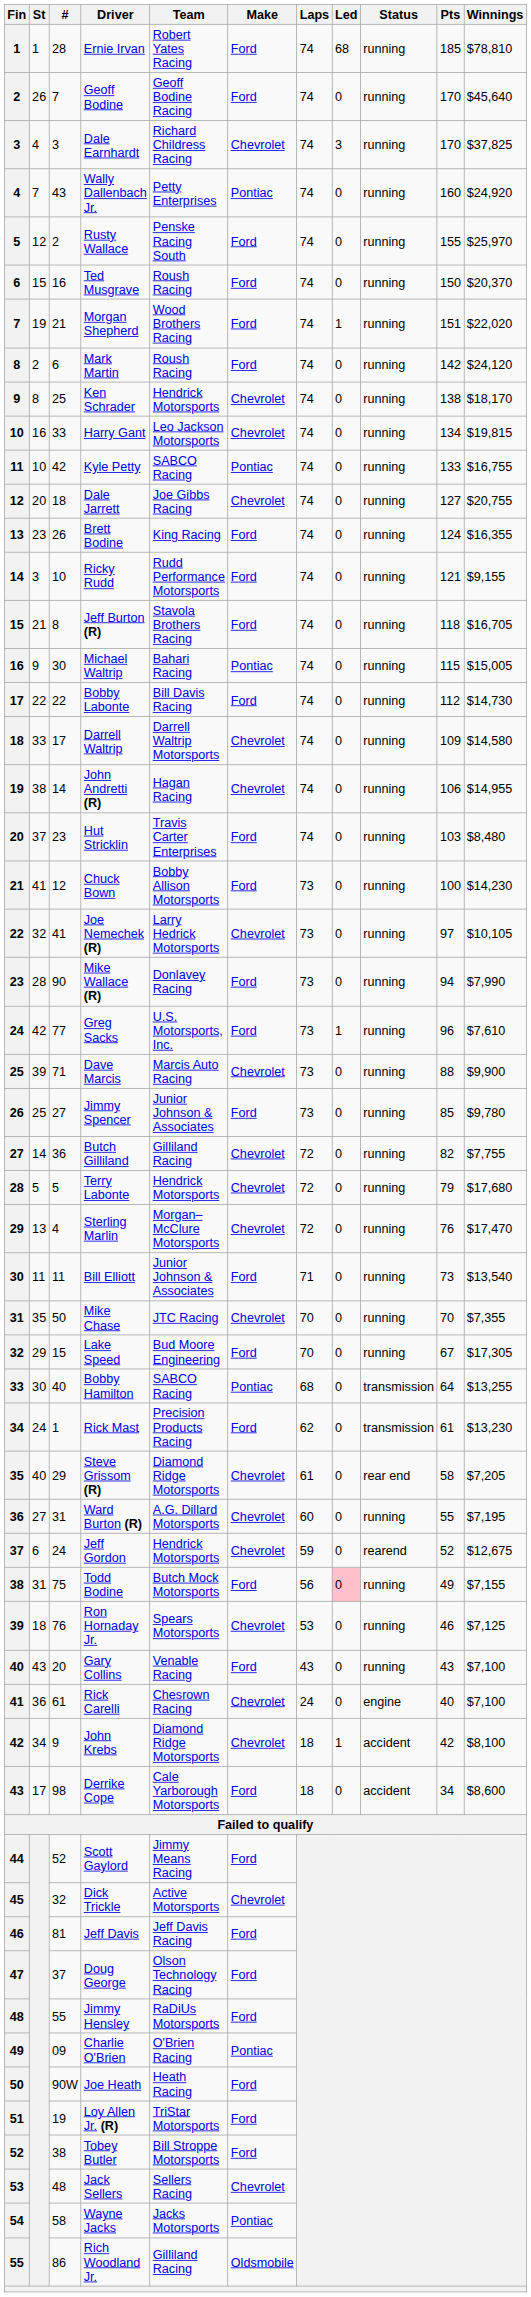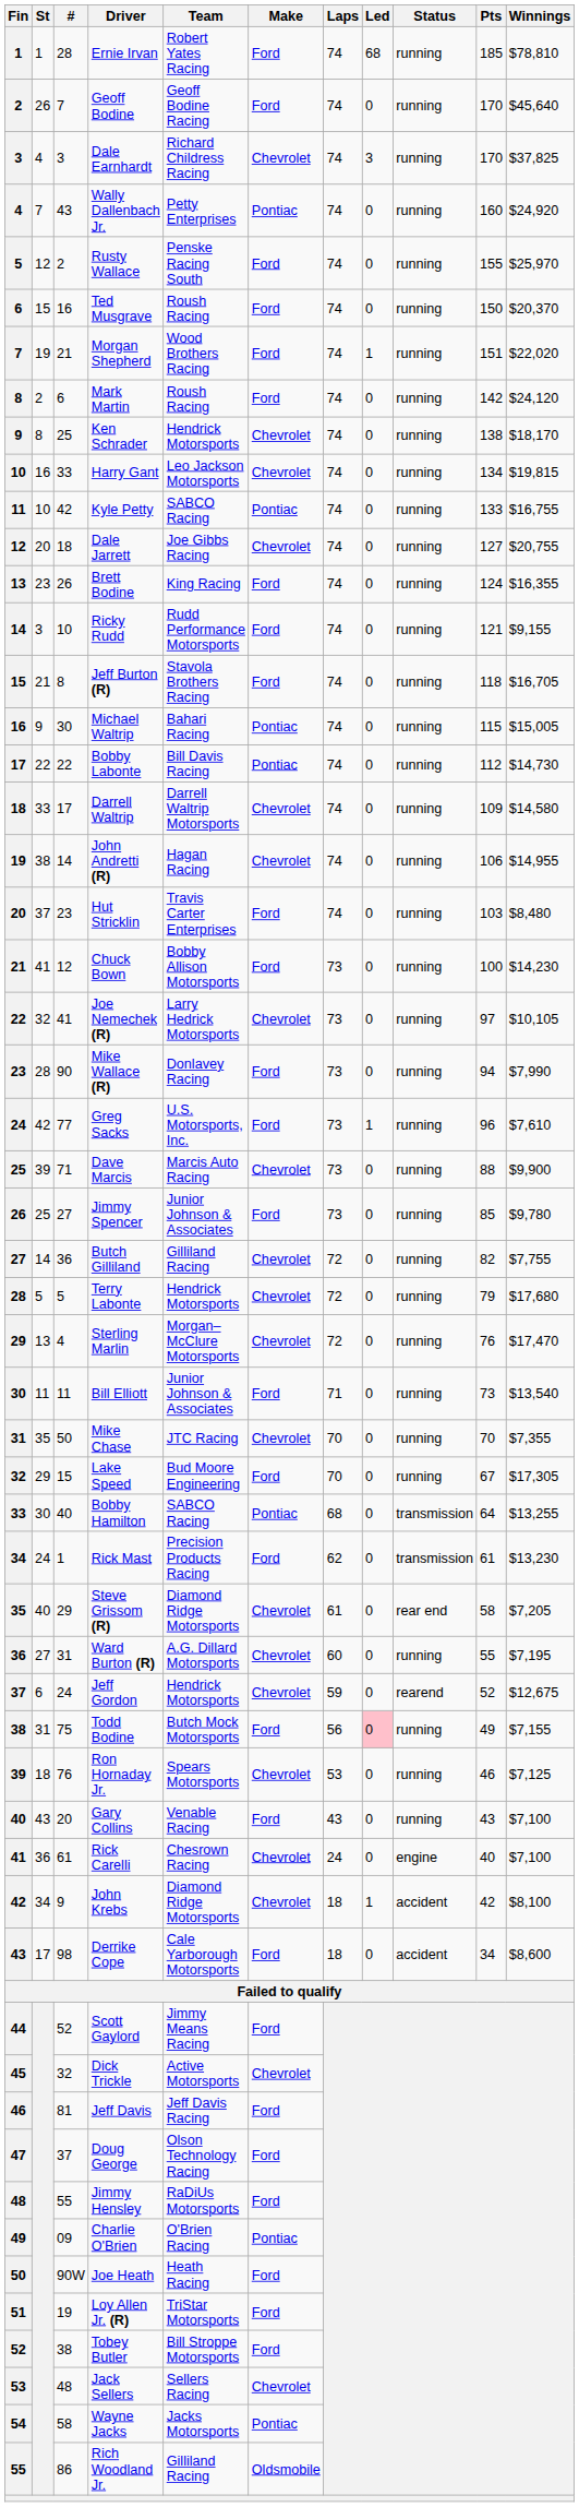Bobby Labonte | Make: Ford -> Pontiac
